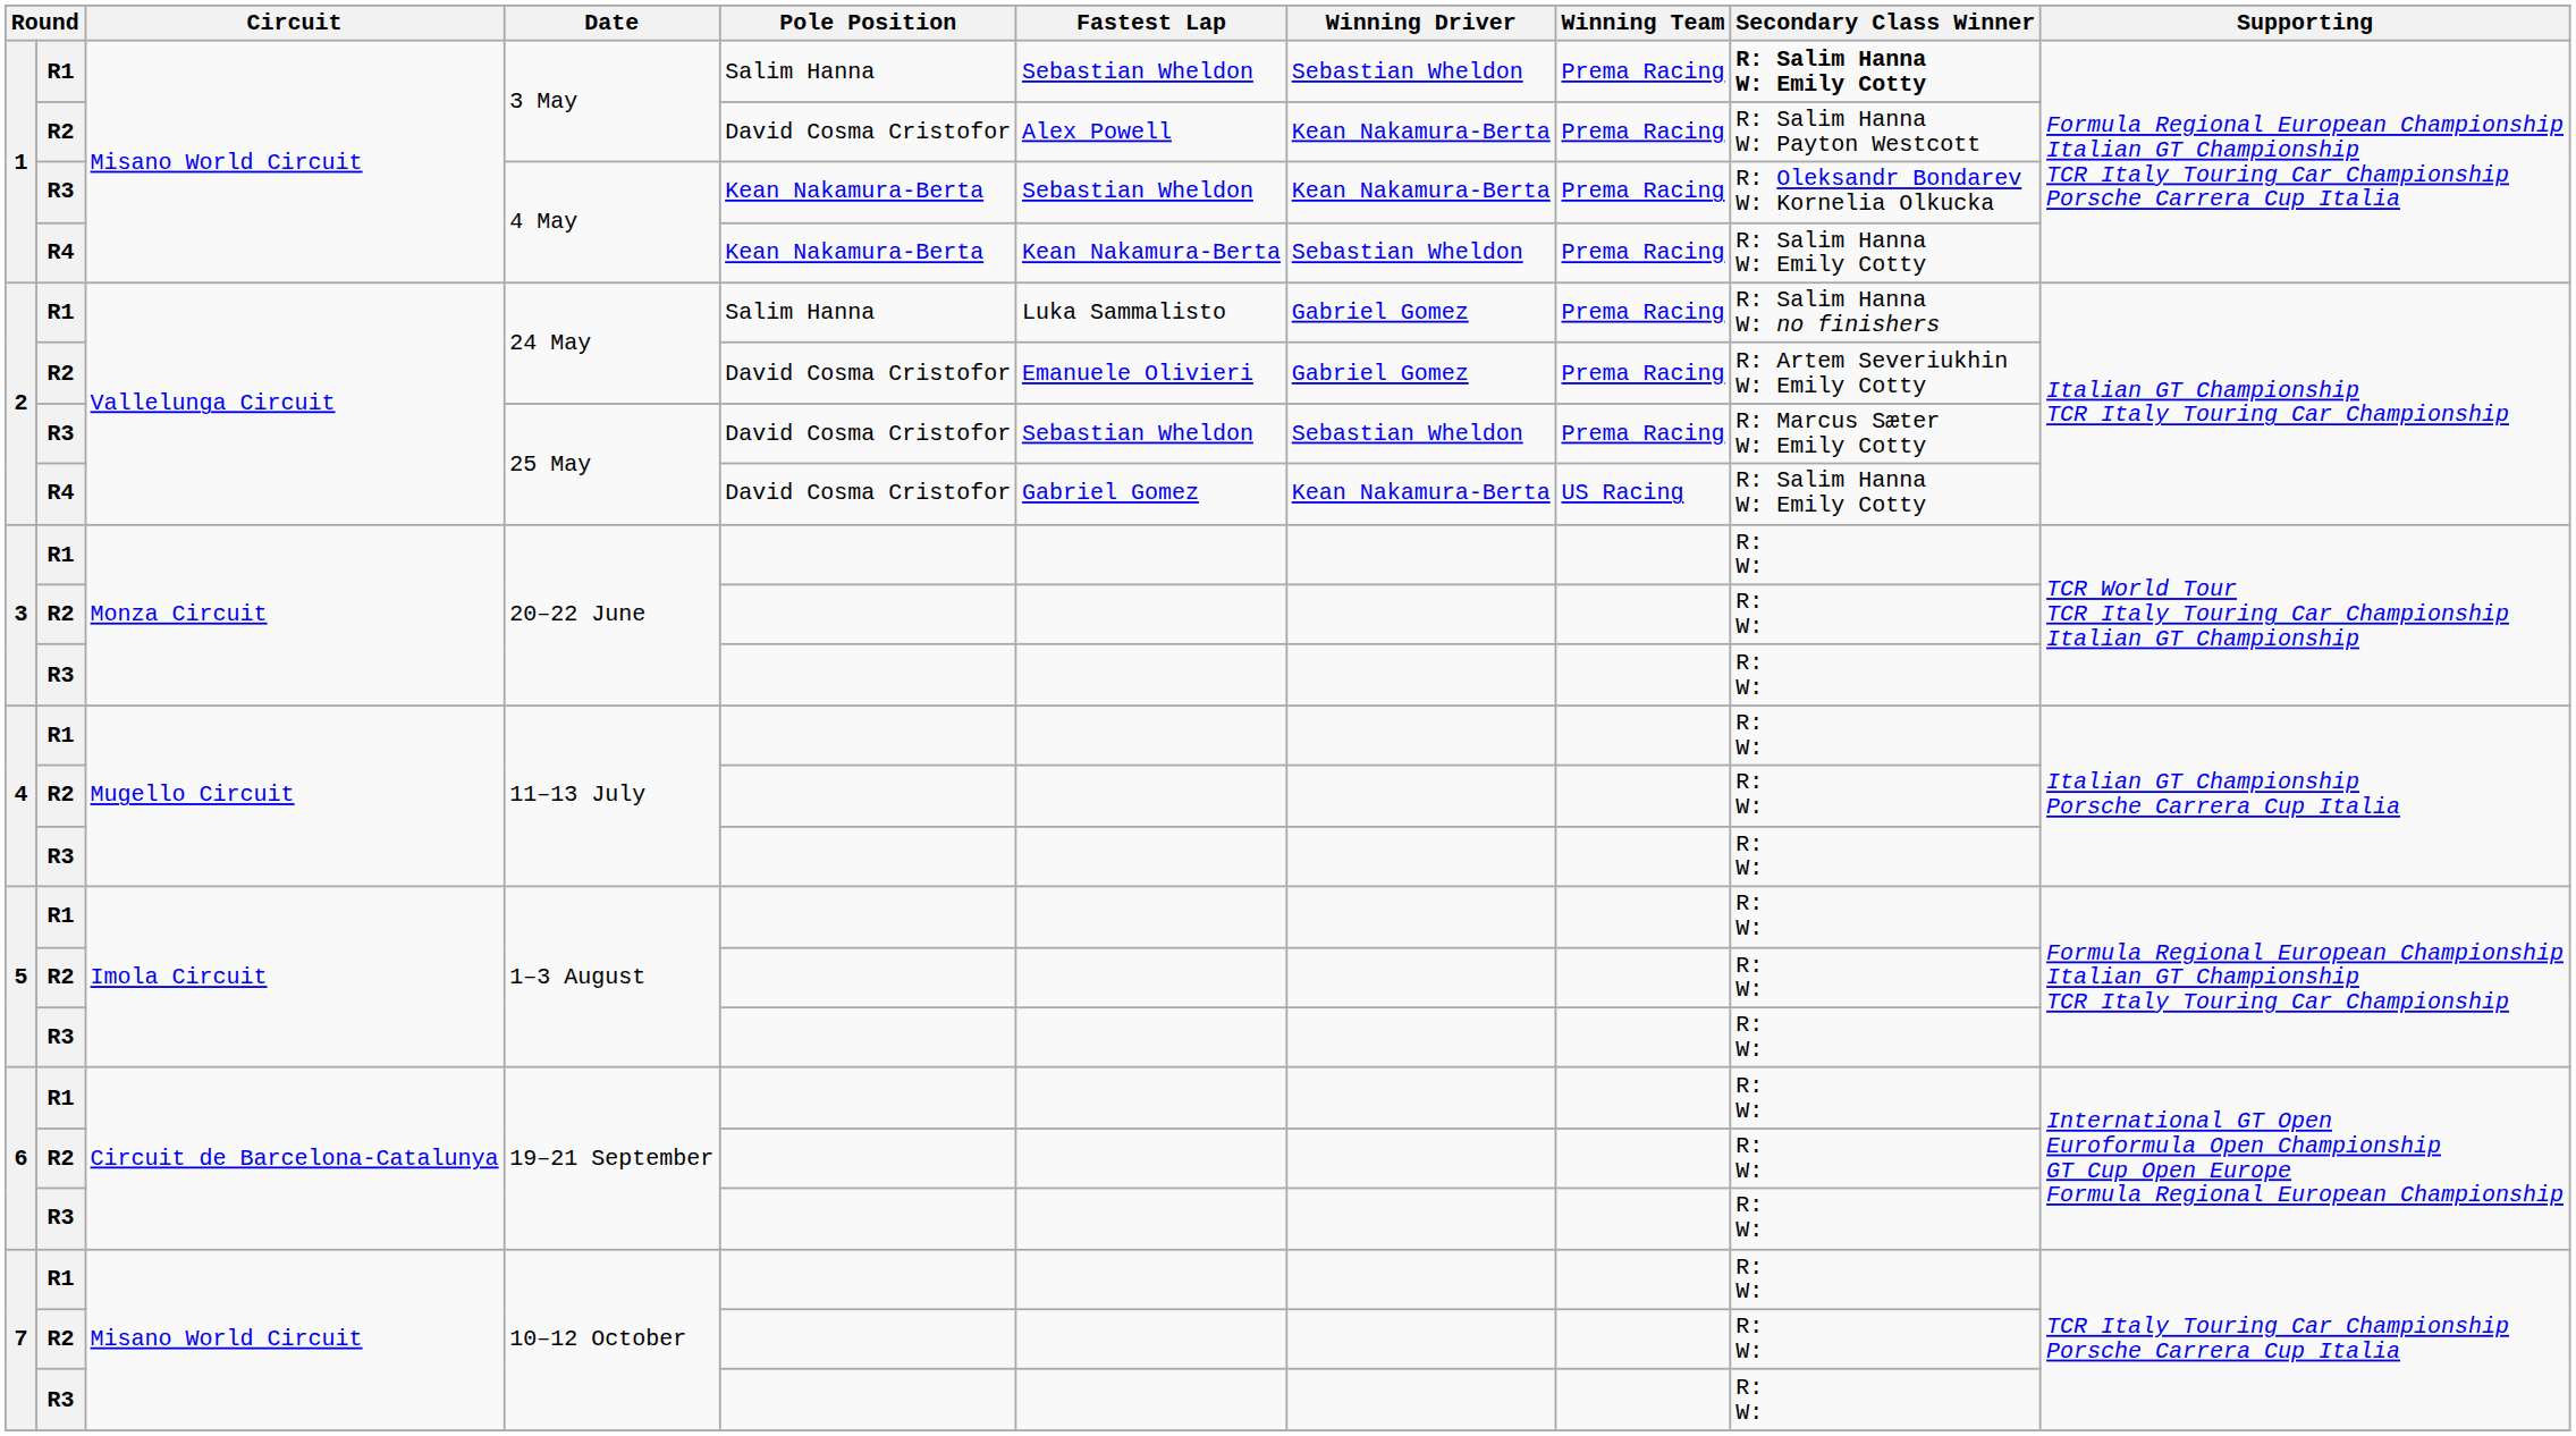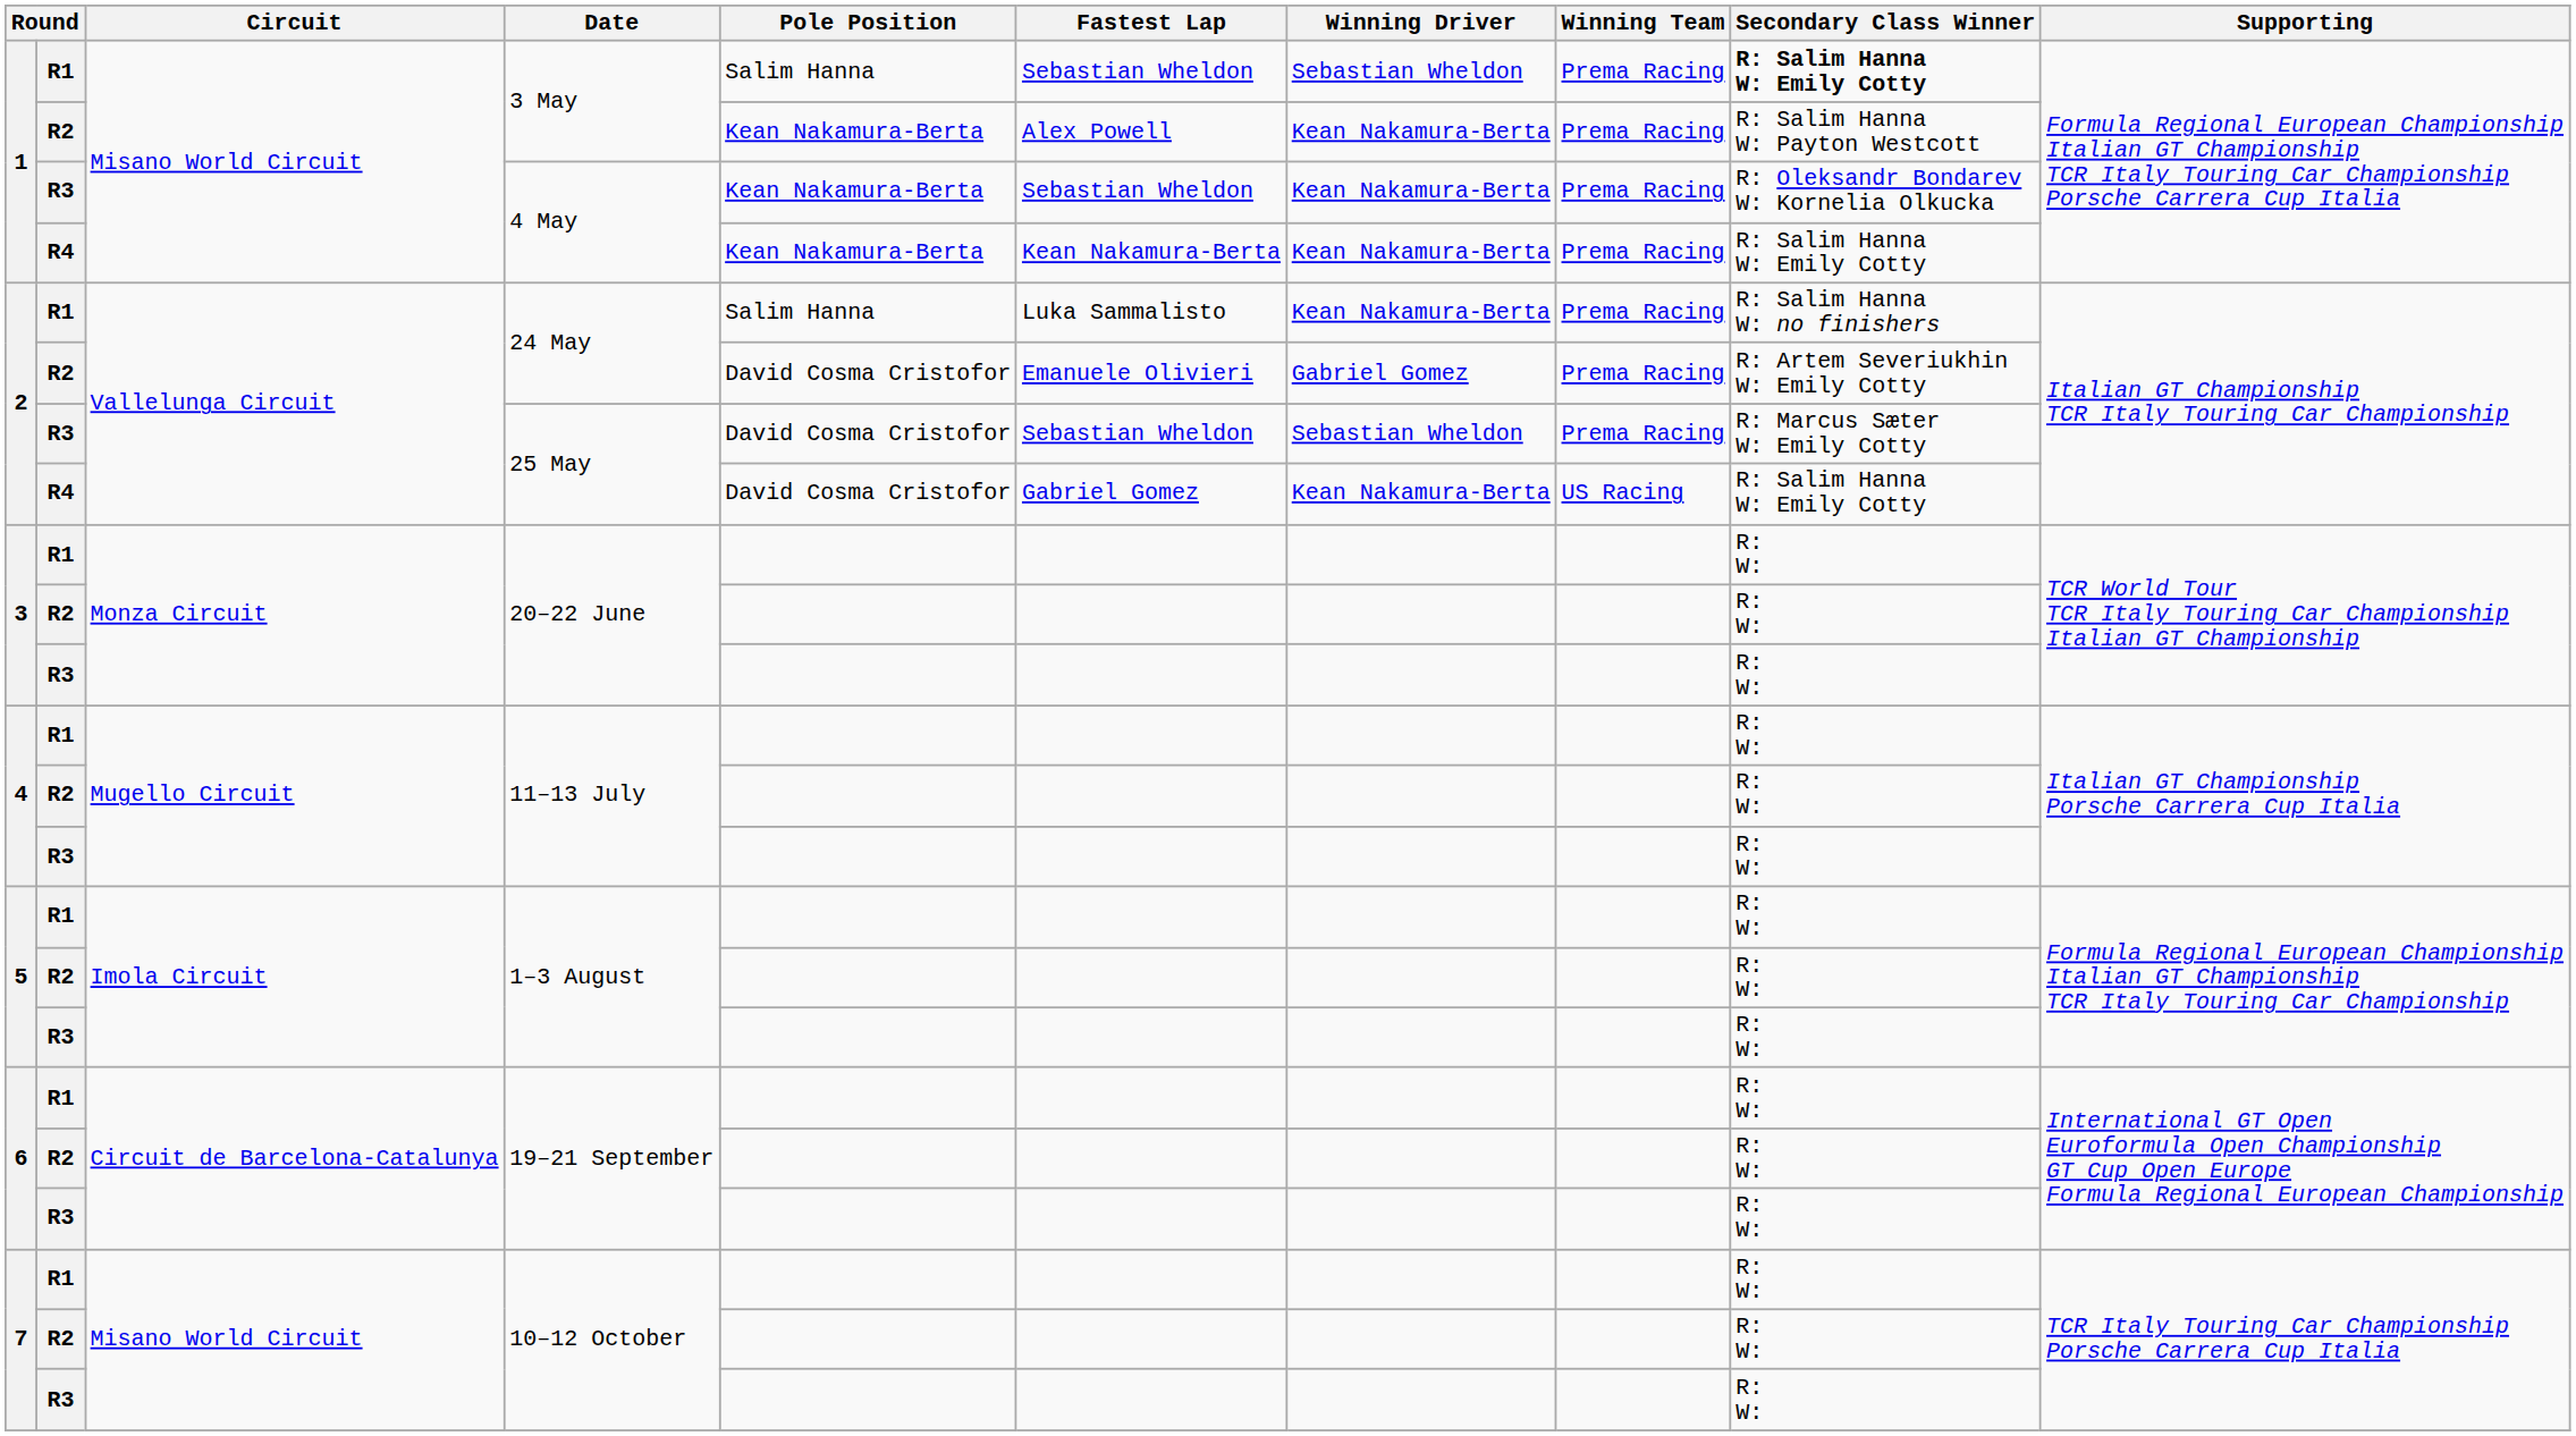R2 / 3 May | Pole Position: David Cosma Cristofor -> Kean Nakamura-Berta
R4 / 4 May | Winning Driver: Sebastian Wheldon -> Kean Nakamura-Berta
R1 / 24 May | Winning Driver: Gabriel Gomez -> Kean Nakamura-Berta
